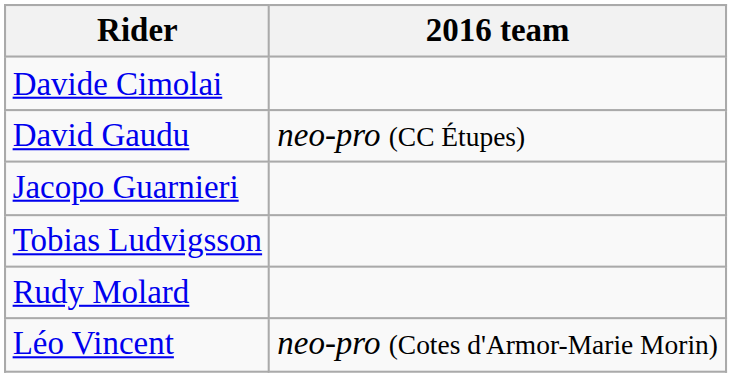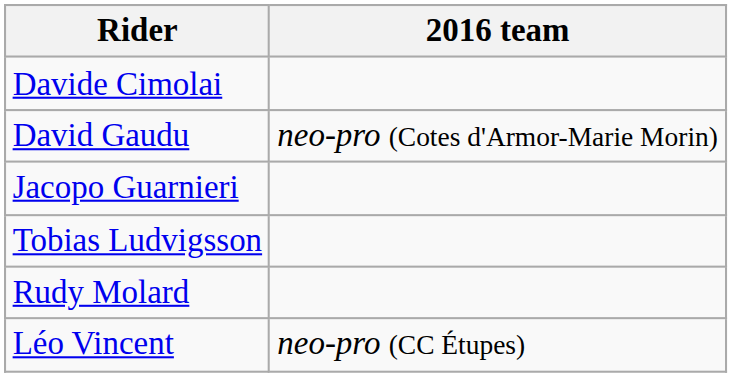David Gaudu | 2016 team: neo-pro (CC Étupes) -> neo-pro (Cotes d'Armor-Marie Morin)
Léo Vincent | 2016 team: neo-pro (Cotes d'Armor-Marie Morin) -> neo-pro (CC Étupes)
